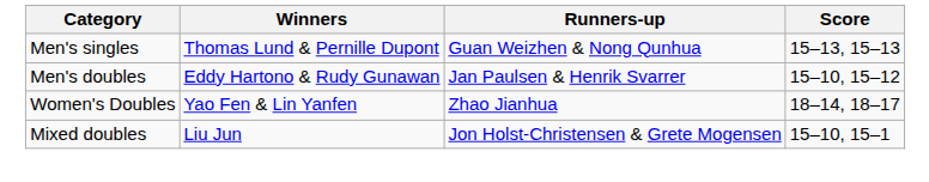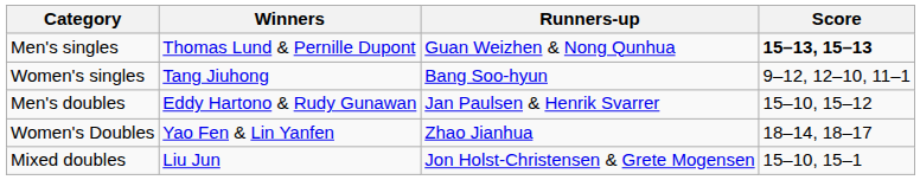Men's singles | Score: normal -> bold
+ row: Women's singles | Tang Jiuhong | Bang Soo-hyun | 9–12, 12–10, 11–1
